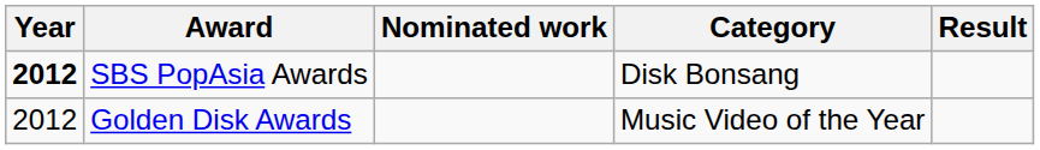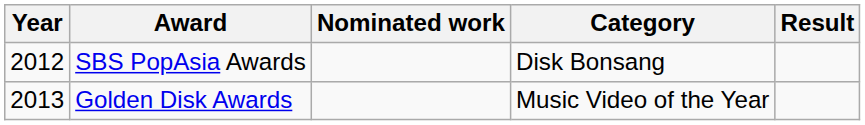SBS PopAsia Awards | Year: bold -> normal
Golden Disk Awards | Year: 2012 -> 2013
